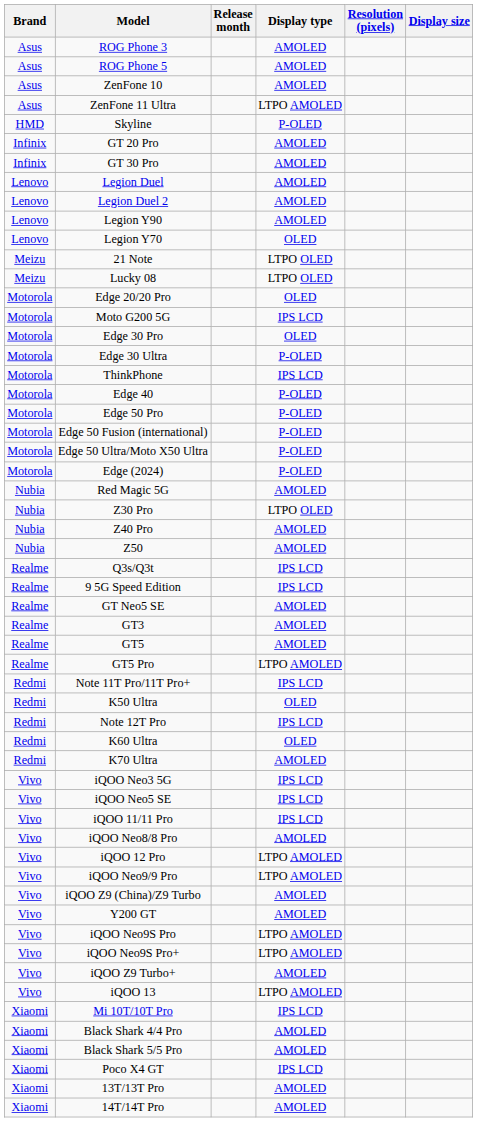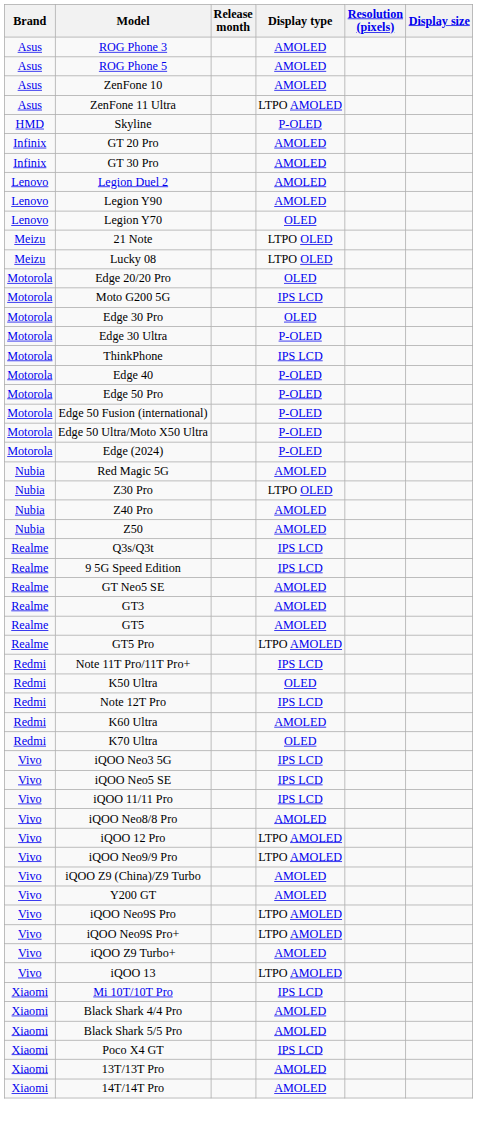- row: Lenovo | Legion Duel | AMOLED
K60 Ultra | Display type: OLED -> AMOLED
K70 Ultra | Display type: AMOLED -> OLED
